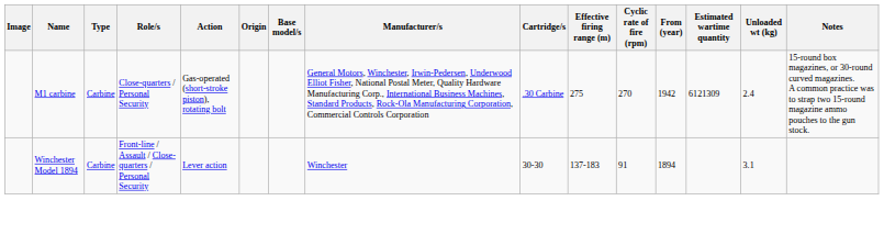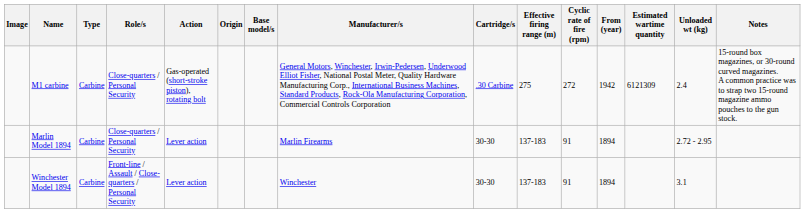M1 carbine | Cyclic rate of fire (rpm): 270 -> 272
+ row: Marlin Model 1894 | Carbine | Close-quarters / Personal Security | Lever action | Marlin Firearms | 30-30 | 137-183 | 91 | 1894 | 2.72 - 2.95
